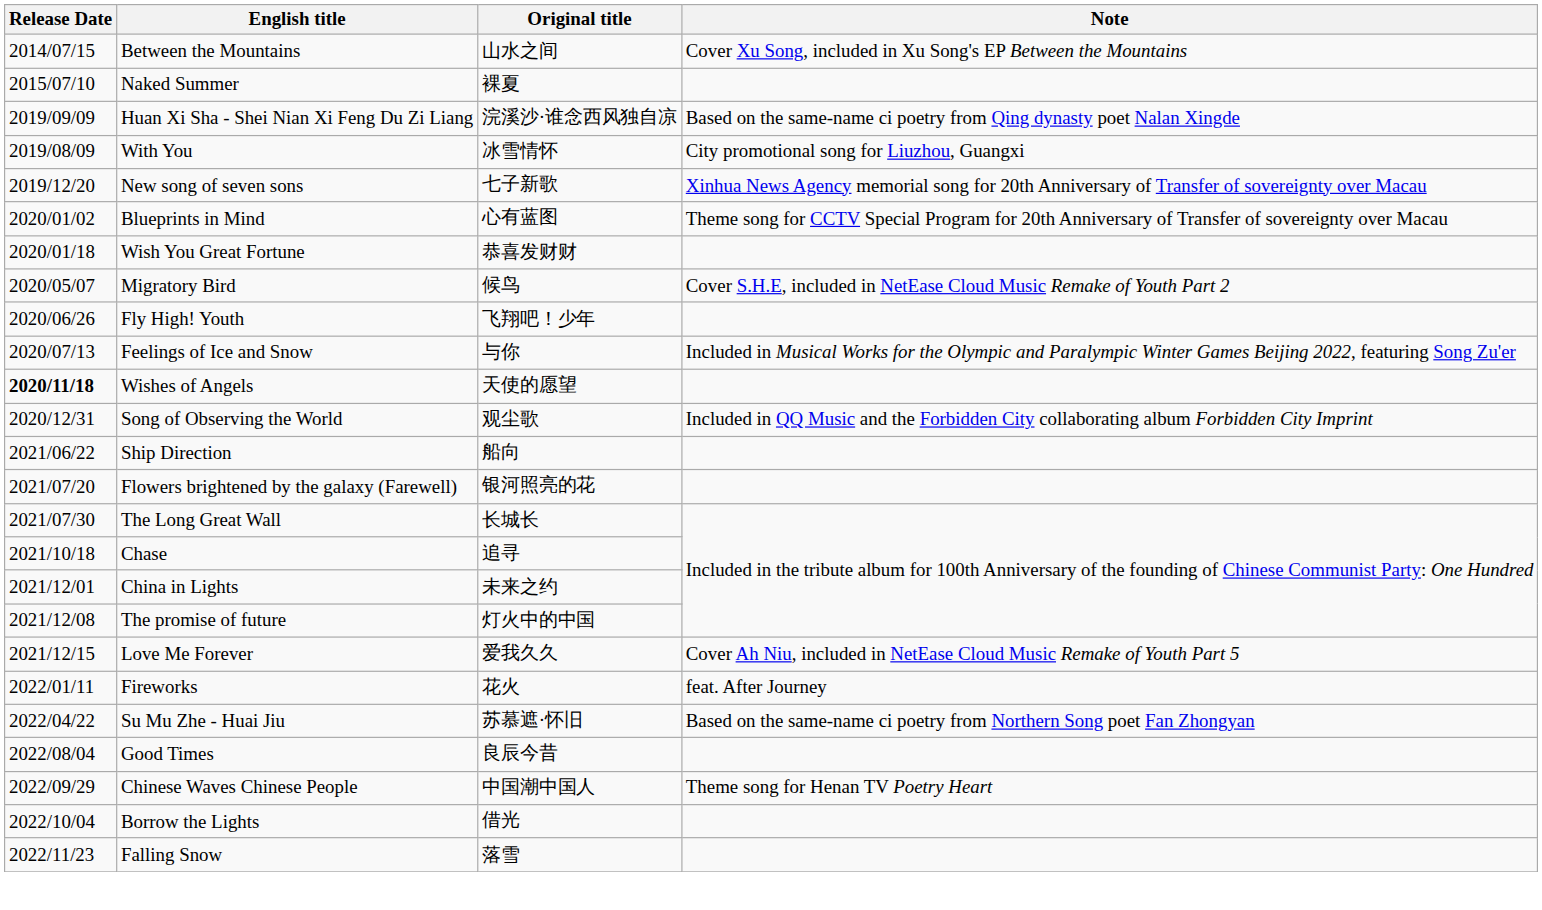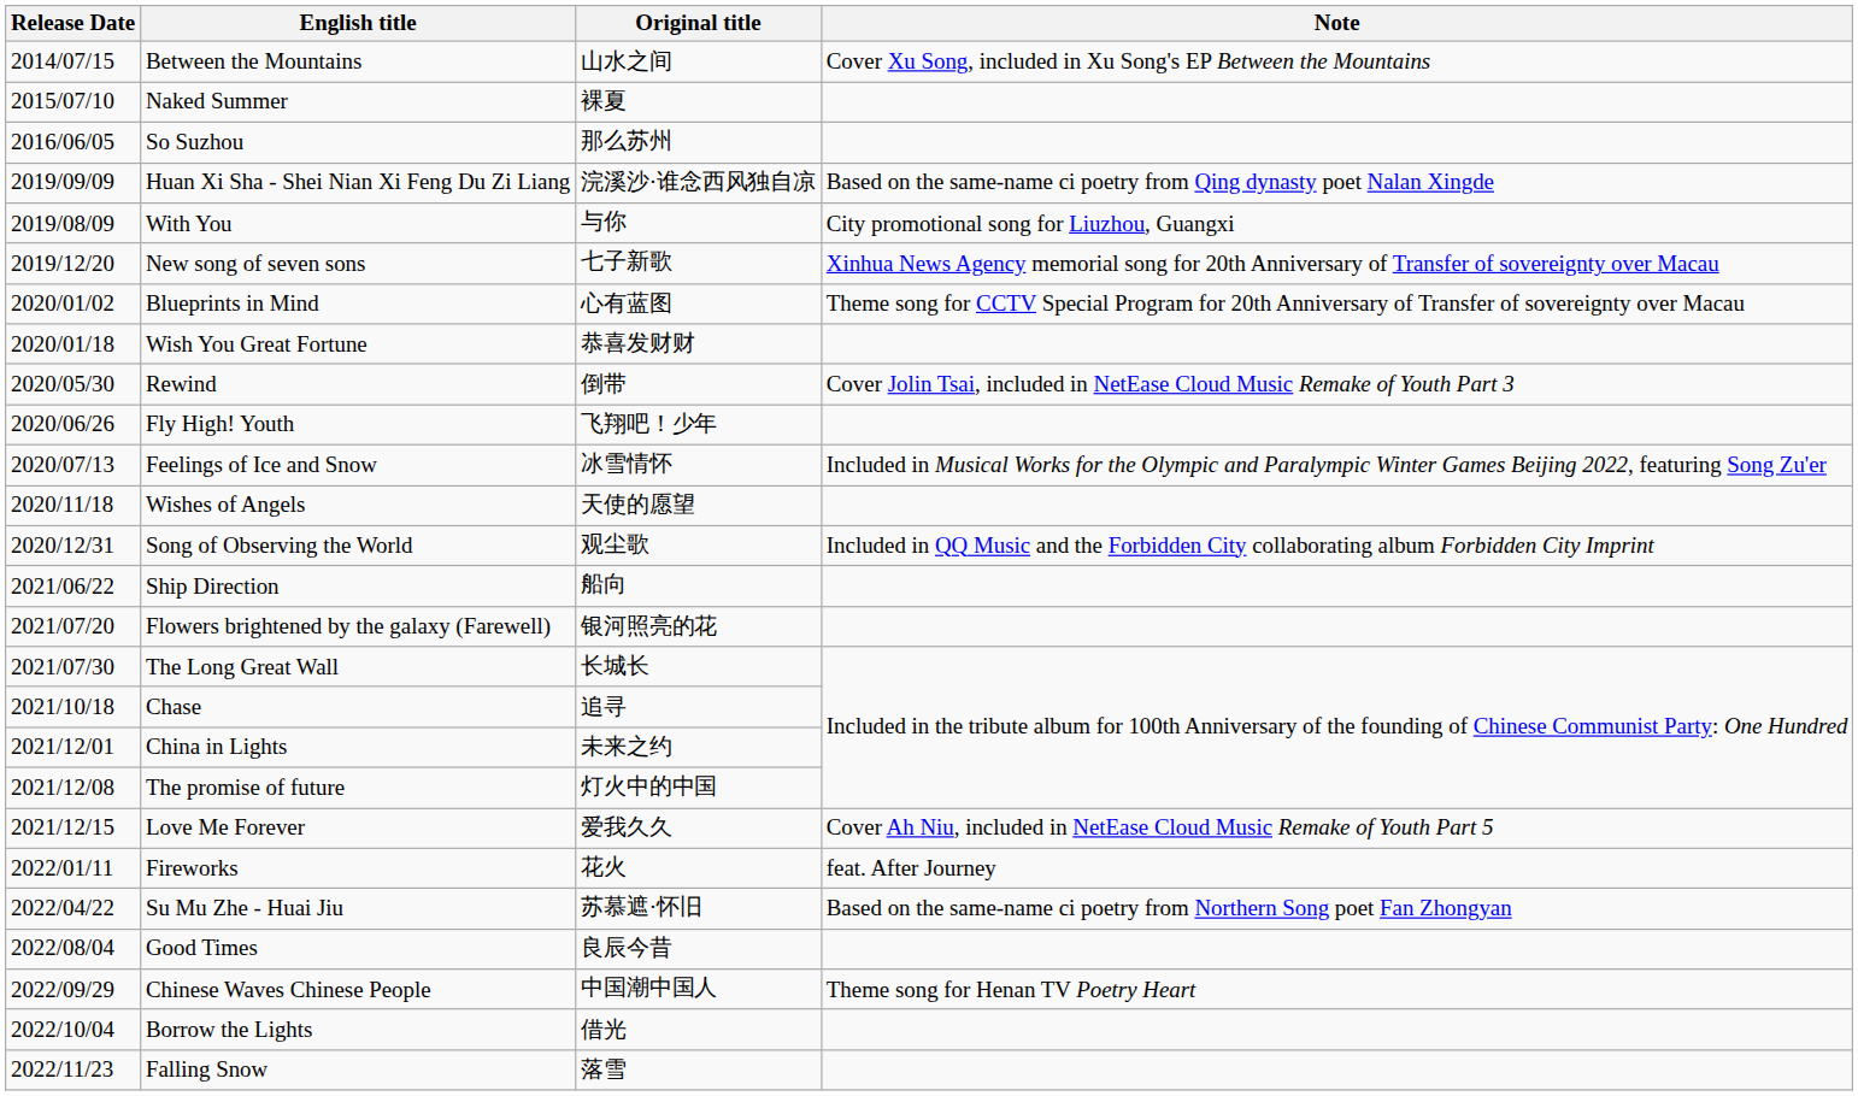+ row: 2016/06/05 | So Suzhou | 那么苏州
With You | Original title: 冰雪情怀 -> 与你
- row: 2020/05/07 | Migratory Bird | 候鸟 | Cover S.H.E, included in NetEase Cloud Music Remake of Youth Part 2
+ row: 2020/05/30 | Rewind | 倒带 | Cover Jolin Tsai, included in NetEase Cloud Music Remake of Youth Part 3
Feelings of Ice and Snow | Original title: 与你 -> 冰雪情怀
Wishes of Angels | Release Date: bold -> normal
